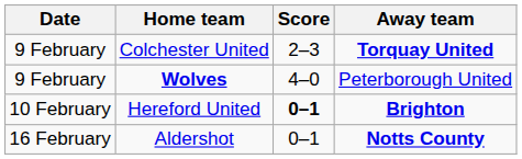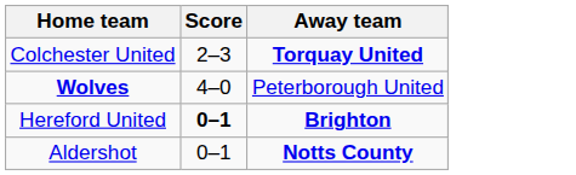- column: Date | 9 February | 9 February | 10 February | 16 February
